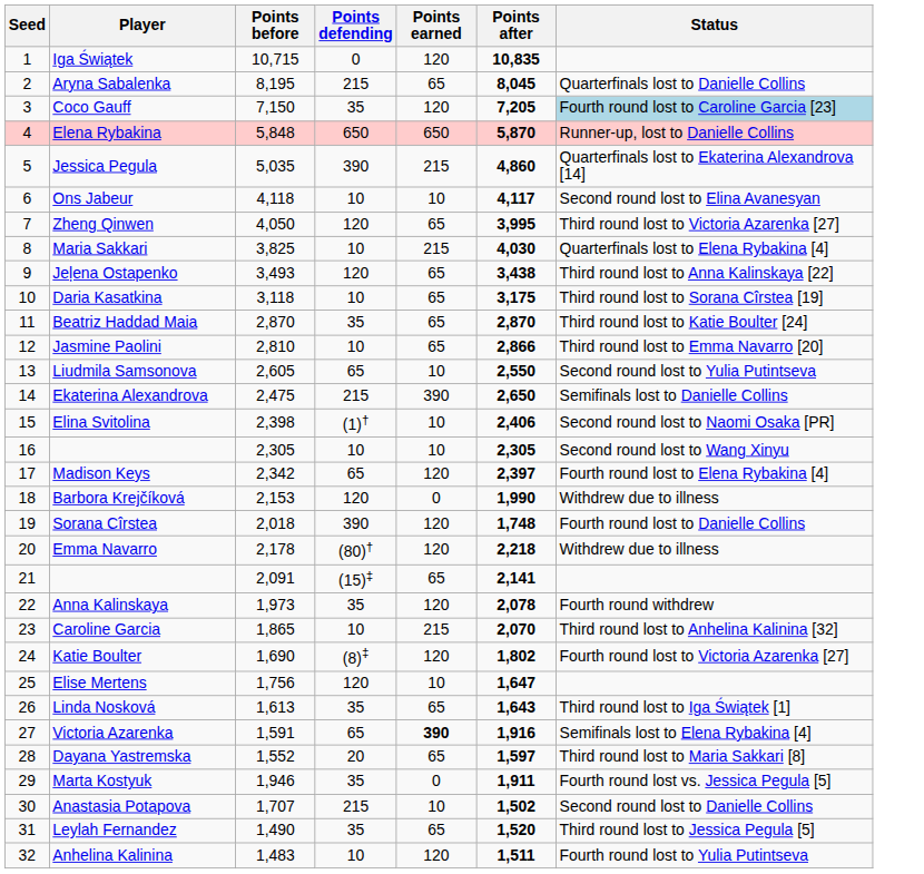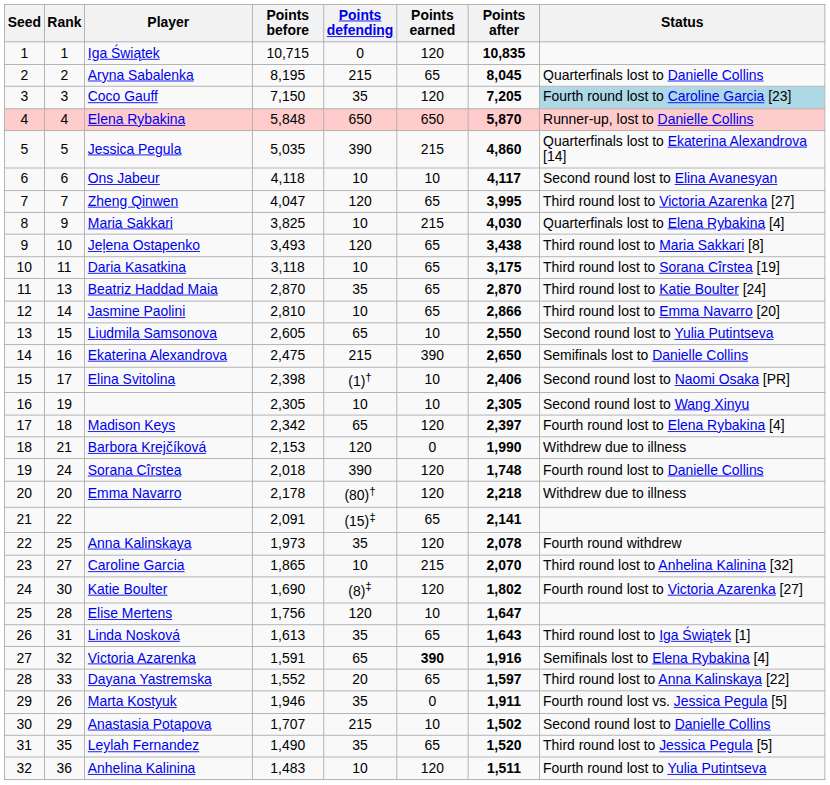+ column: Rank | 1 | 2 | 3 | 4 | 5 | 6 | 7 | 9 | 10 | 11 | 13 | 14 | 15 | 16 | 17 | 19 | 18 | 21 | 24 | 20 | 22 | 25 | 27 | 30 | 28 | 31 | 32 | 33 | 26 | 29 | 35 | 36
Zheng Qinwen | Points before: 4,050 -> 4,047
Jeļena Ostapenko | Status: Third round lost to Anna Kalinskaya [22] -> Third round lost to Maria Sakkari [8]
Dayana Yastremska | Status: Third round lost to Maria Sakkari [8] -> Third round lost to Anna Kalinskaya [22]
